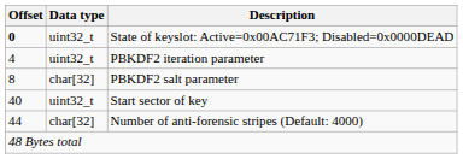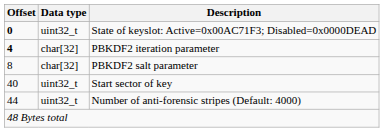PBKDF2 iteration parameter | Offset: normal -> bold
PBKDF2 iteration parameter | Data type: uint32_t -> char[32]
Number of anti-forensic stripes (Default: 4000) | Data type: char[32] -> uint32_t
